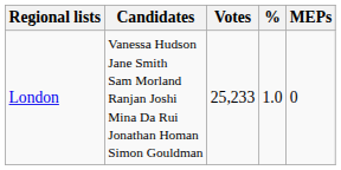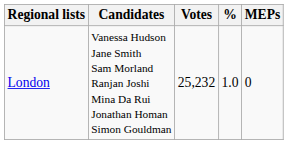London | Votes: 25,233 -> 25,232
